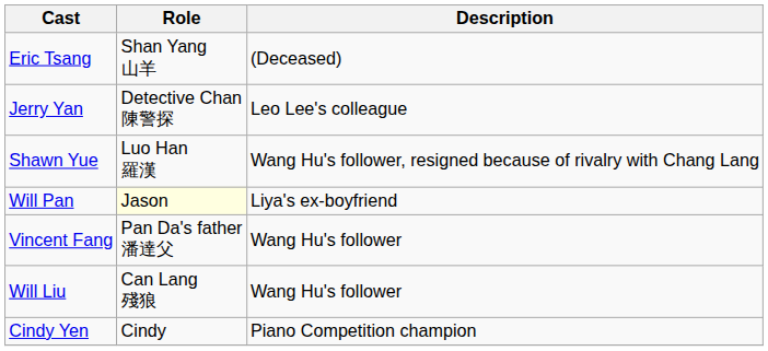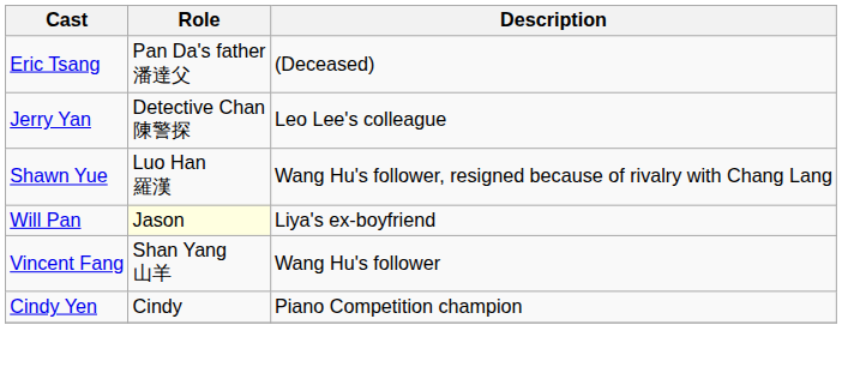Eric Tsang | Role: Shan Yang 山羊 -> Pan Da's father 潘達父
Vincent Fang | Role: Pan Da's father 潘達父 -> Shan Yang 山羊
- row: Will Liu | Can Lang 殘狼 | Wang Hu's follower
